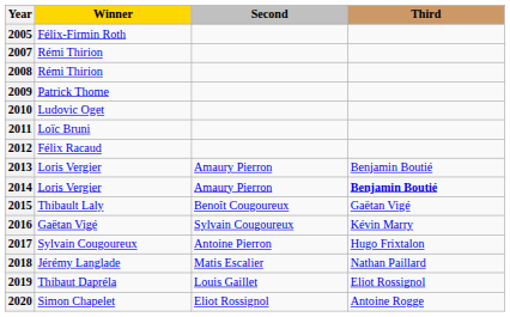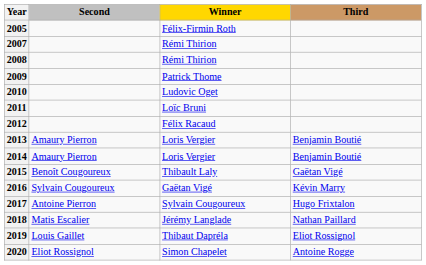columns swapped: Winner <-> Second
2014 | Third: bold -> normal
